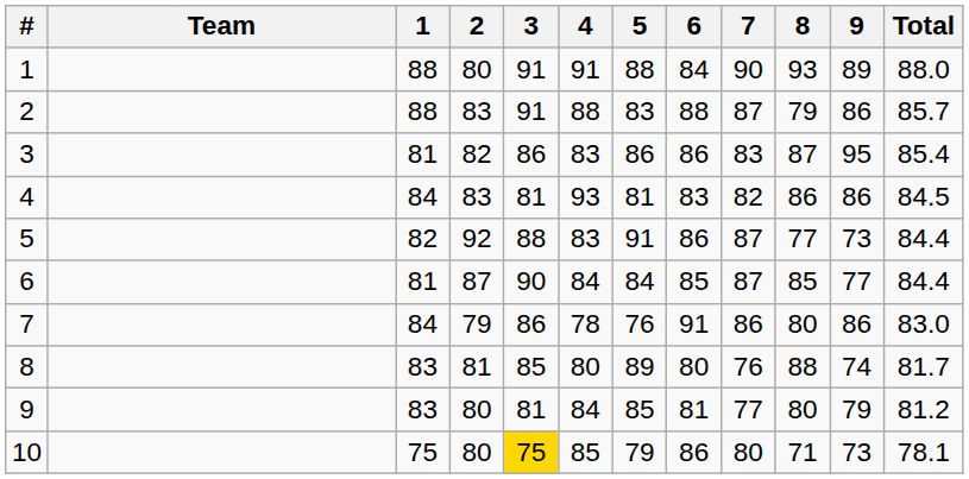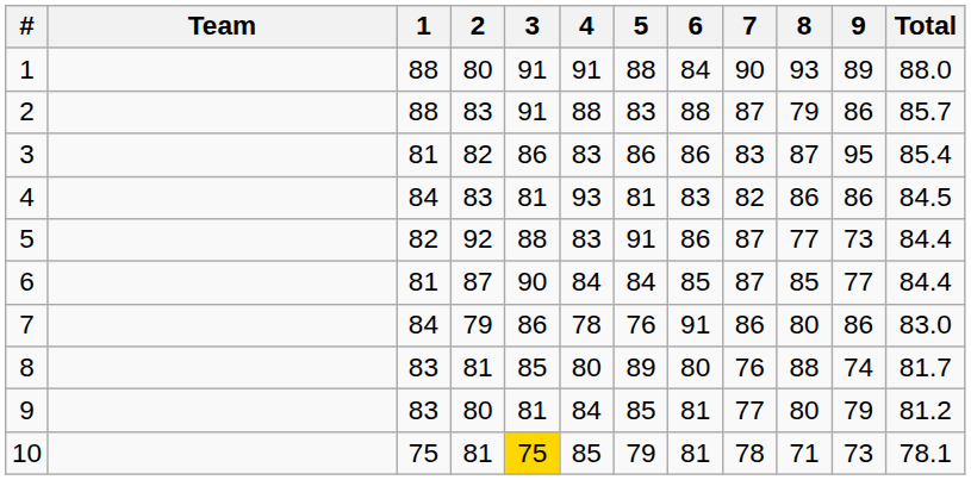10 | 2: 80 -> 81
10 | 6: 86 -> 81
10 | 7: 80 -> 78
